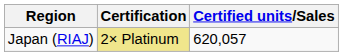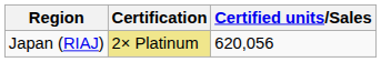Japan (RIAJ) | Certified units/Sales: 620,057 -> 620,056
